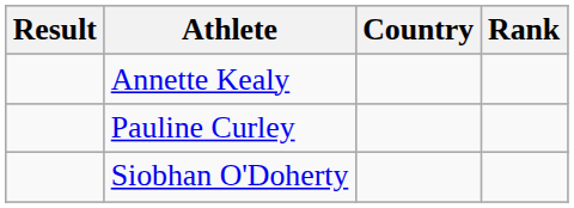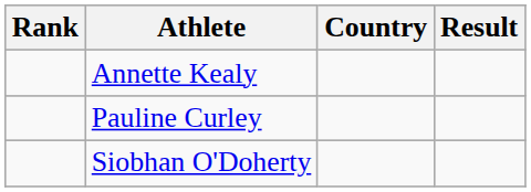columns swapped: Rank <-> Result
